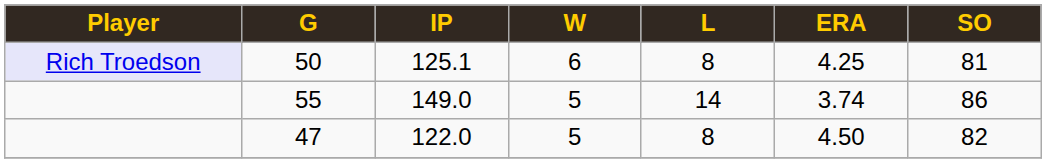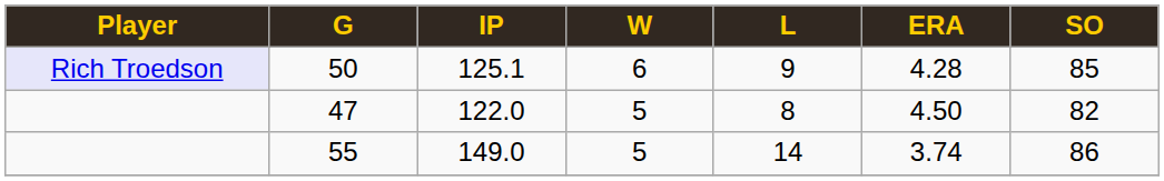50 | L: 8 -> 9
50 | ERA: 4.25 -> 4.28
50 | SO: 81 -> 85
rows swapped: 55 <-> 47
